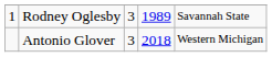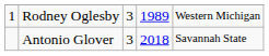Rodney Oglesby | column 5: Savannah State -> Western Michigan
Antonio Glover | column 5: Western Michigan -> Savannah State
